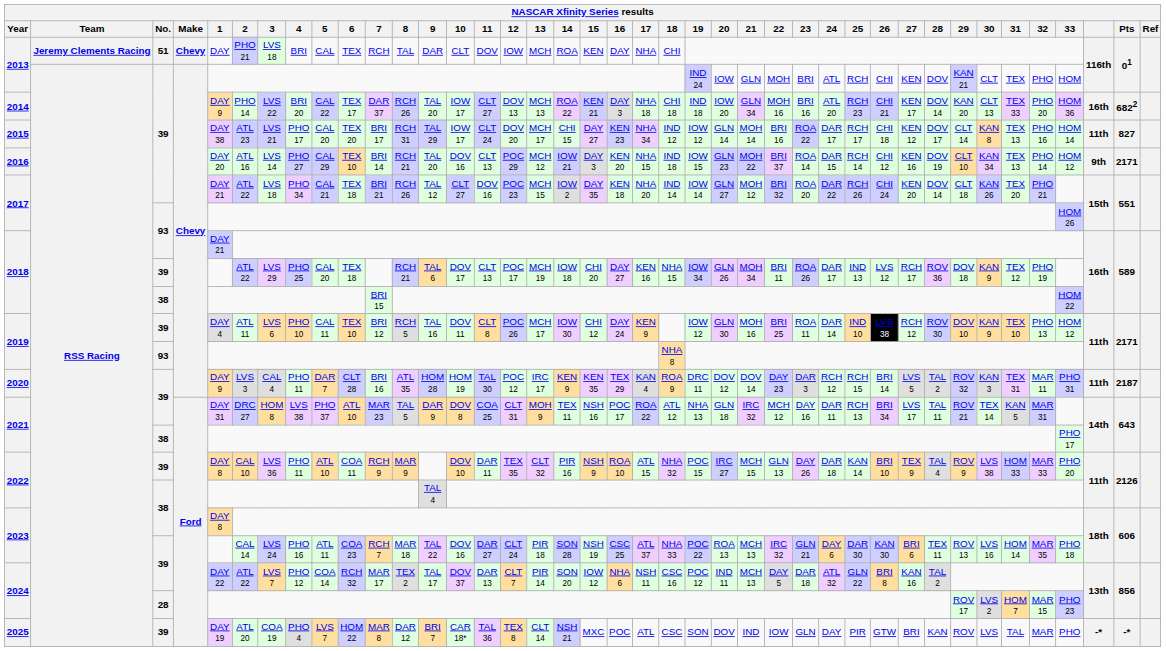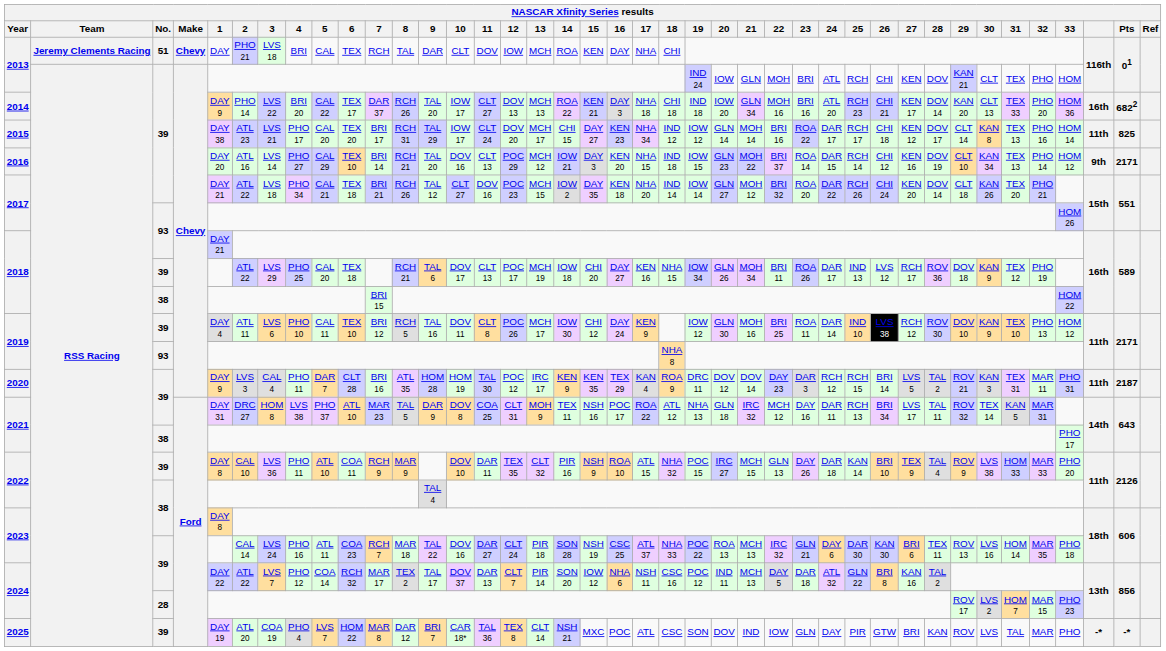2015 | Pts: 827 -> 825
2020 | 29: ROV 32 -> ROV 21
2021 / 39 | 29: ROV 21 -> ROV 32
